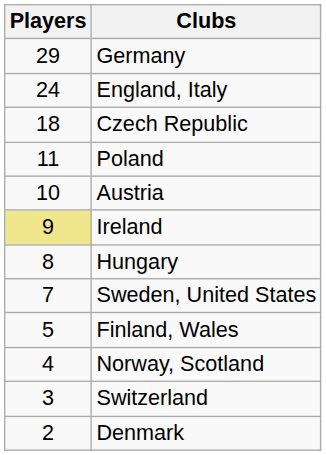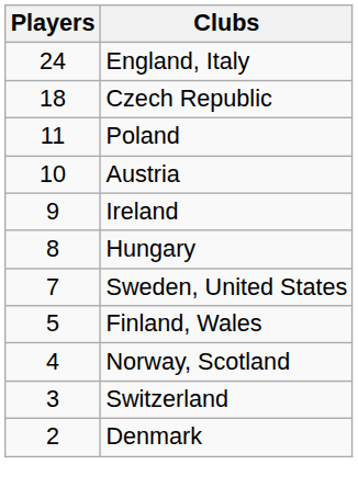- row: 29 | Germany
Ireland | Players: khaki background -> no background
